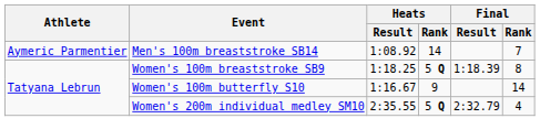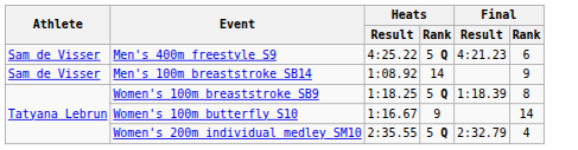+ row: Sam de Visser | Men's 400m freestyle S9 | 4:25.22 | 5 Q | 4:21.23 | 6
Men's 100m breaststroke SB14 | Athlete: Aymeric Parmentier -> Sam de Visser
Men's 100m breaststroke SB14 | Final / Rank: 7 -> 9
